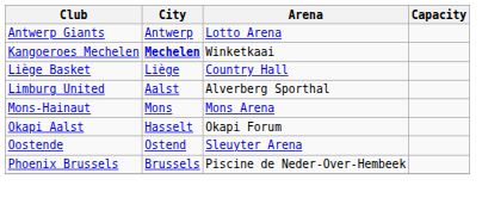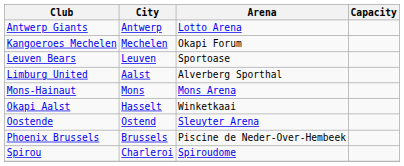Kangoeroes Mechelen | City: bold -> normal
Kangoeroes Mechelen | Arena: Winketkaai -> Okapi Forum
+ row: Leuven Bears | Leuven | Sportoase
- row: Liège Basket | Liège | Country Hall
Okapi Aalst | Arena: Okapi Forum -> Winketkaai
+ row: Spirou | Charleroi | Spiroudome
